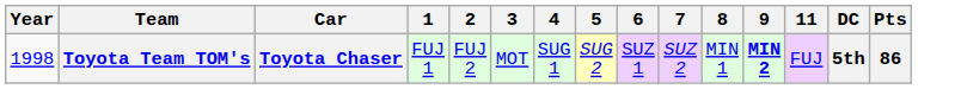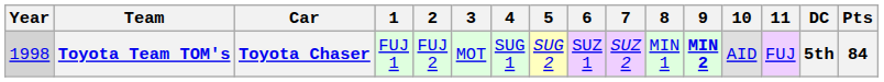+ column: 10 | AID
Toyota Team TOM's | Year: no background -> lightgrey background
Toyota Team TOM's | Pts: 86 -> 84
